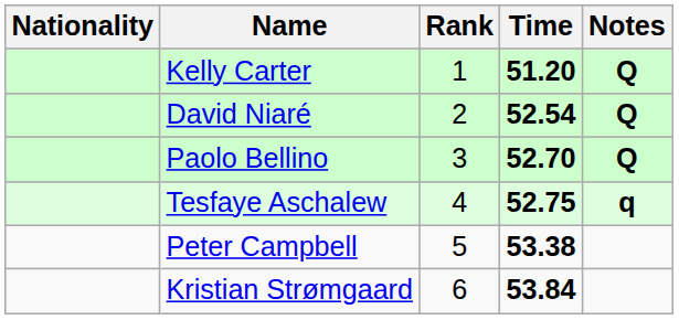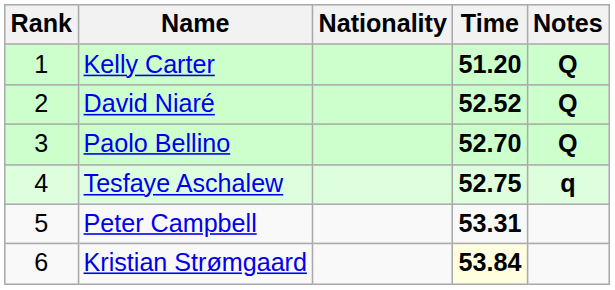columns swapped: Rank <-> Nationality
David Niaré | Time: 52.54 -> 52.52
Peter Campbell | Time: 53.38 -> 53.31
Kristian Strømgaard | Time: no background -> lightyellow background
